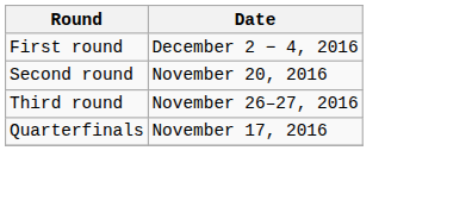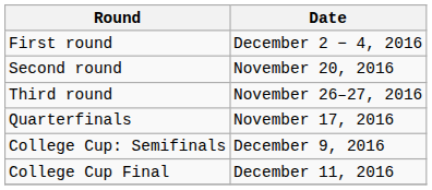+ row: College Cup: Semifinals | December 9, 2016
+ row: College Cup Final | December 11, 2016
